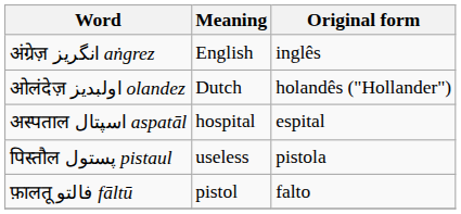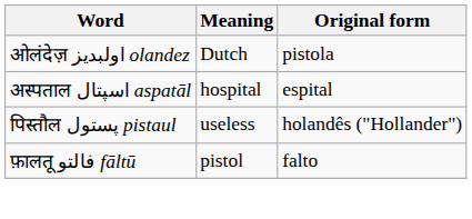- row: अंग्रेज़ انگریز aṅgrez | English | inglês
ओलंदेज़ اولبدیز olandez | Original form: holandês ("Hollander") -> pistola
पिस्तौल پستول pistaul | Original form: pistola -> holandês ("Hollander")
